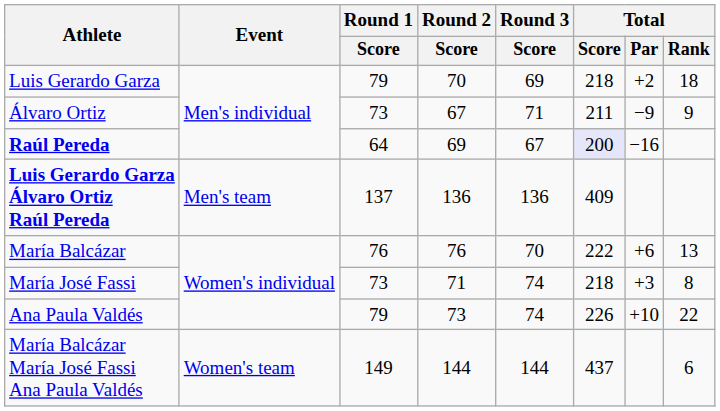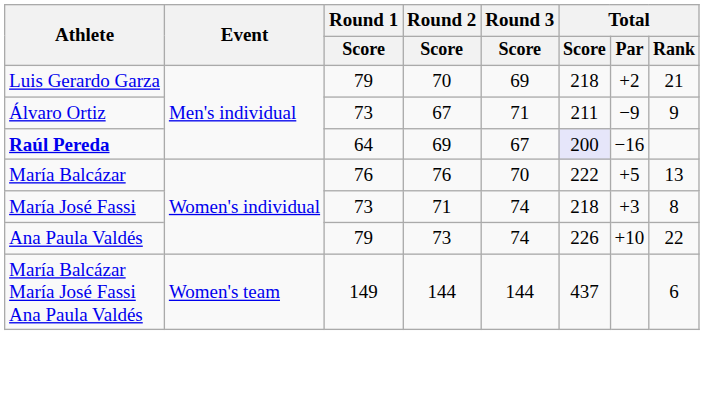Luis Gerardo Garza | Total / Rank: 18 -> 21
- row: Luis Gerardo Garza Álvaro Ortiz Raúl Pereda | Men's team | 137 | 136 | 136 | 409
María Balcázar | Total / Par: +6 -> +5
